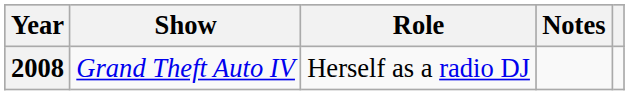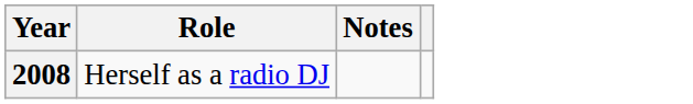- column: Show | Grand Theft Auto IV
